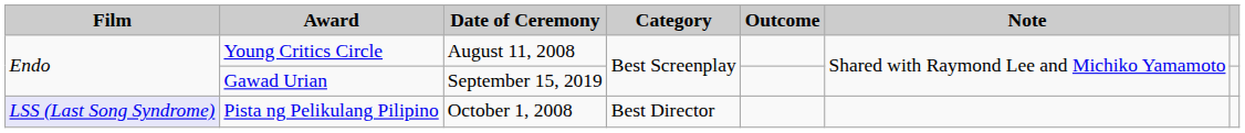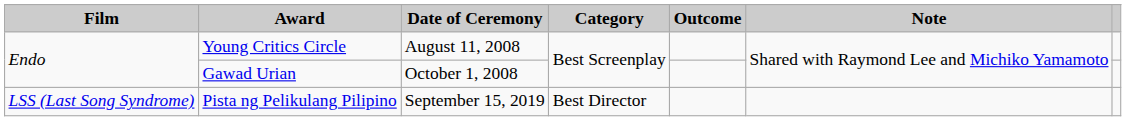Gawad Urian | Date of Ceremony: September 15, 2019 -> October 1, 2008
Pista ng Pelikulang Pilipino | Film: lavender background -> no background
Pista ng Pelikulang Pilipino | Date of Ceremony: October 1, 2008 -> September 15, 2019
